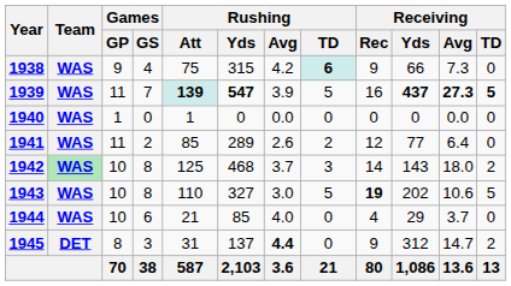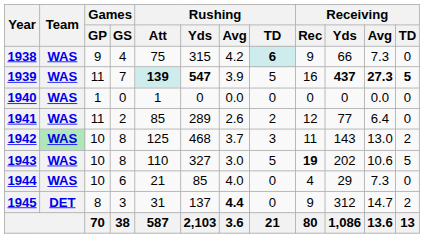1942 | Receiving / Rec: 14 -> 11
1942 | Receiving / Avg: 18.0 -> 13.0
1944 | Receiving / Avg: 3.7 -> 7.3
